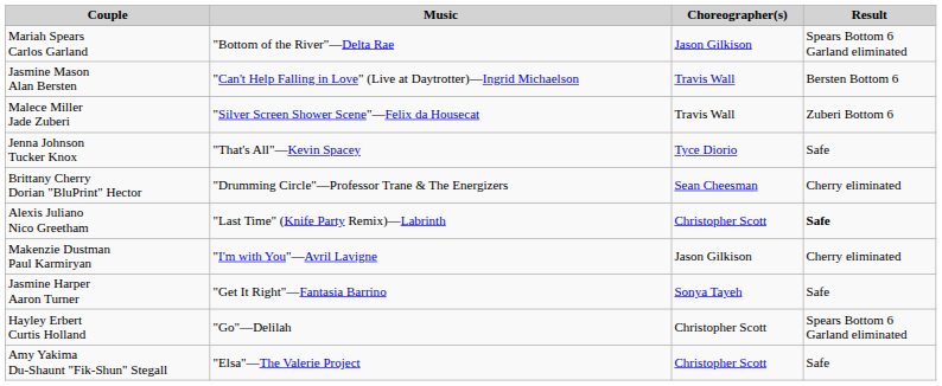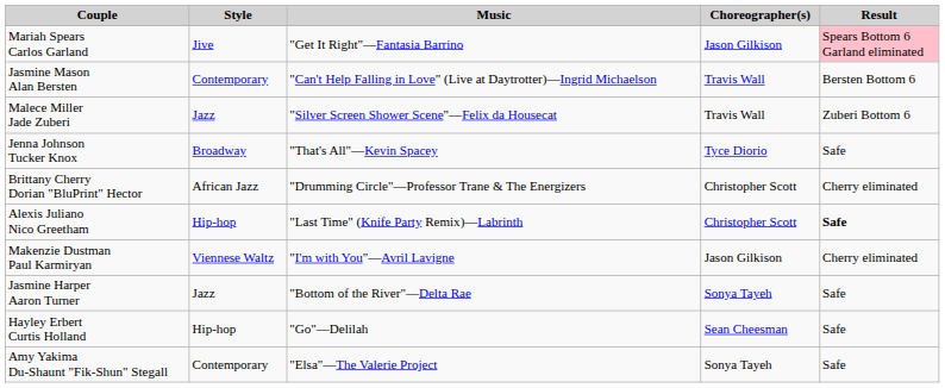+ column: Style | Jive | Contemporary | Jazz | Broadway | African Jazz | Hip-hop | Viennese Waltz | Jazz | Hip-hop | Contemporary
Mariah Spears Carlos Garland | Music: "Bottom of the River"—Delta Rae -> "Get It Right"—Fantasia Barrino
Mariah Spears Carlos Garland | Result: no background -> pink background
Brittany Cherry Dorian "BluPrint" Hector | Choreographer(s): Sean Cheesman -> Christopher Scott
Jasmine Harper Aaron Turner | Music: "Get It Right"—Fantasia Barrino -> "Bottom of the River"—Delta Rae
Hayley Erbert Curtis Holland | Choreographer(s): Christopher Scott -> Sean Cheesman
Hayley Erbert Curtis Holland | Result: Spears Bottom 6 Garland eliminated -> Safe
Amy Yakima Du-Shaunt "Fik-Shun" Stegall | Choreographer(s): Christopher Scott -> Sonya Tayeh
